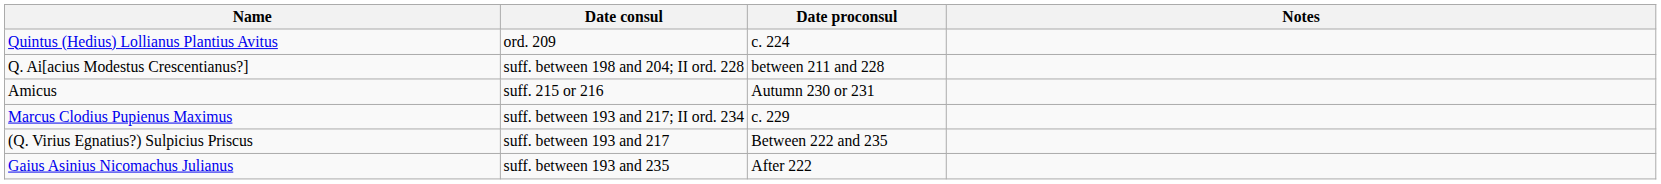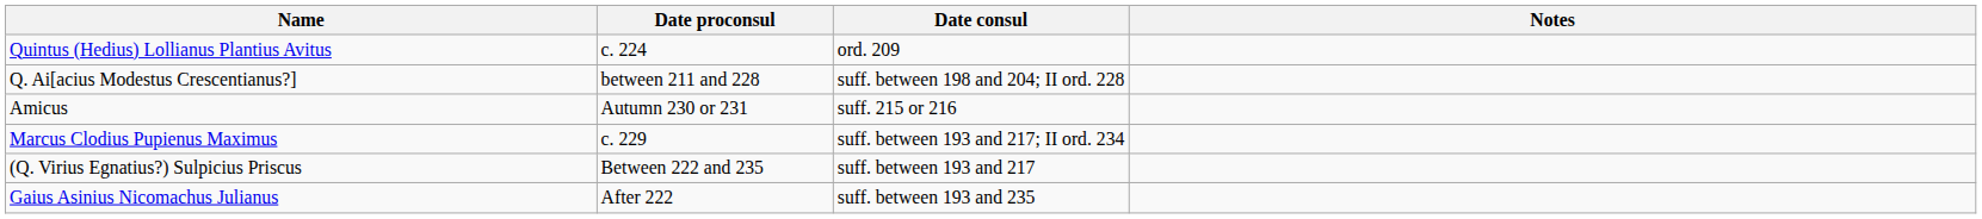columns swapped: Date proconsul <-> Date consul
